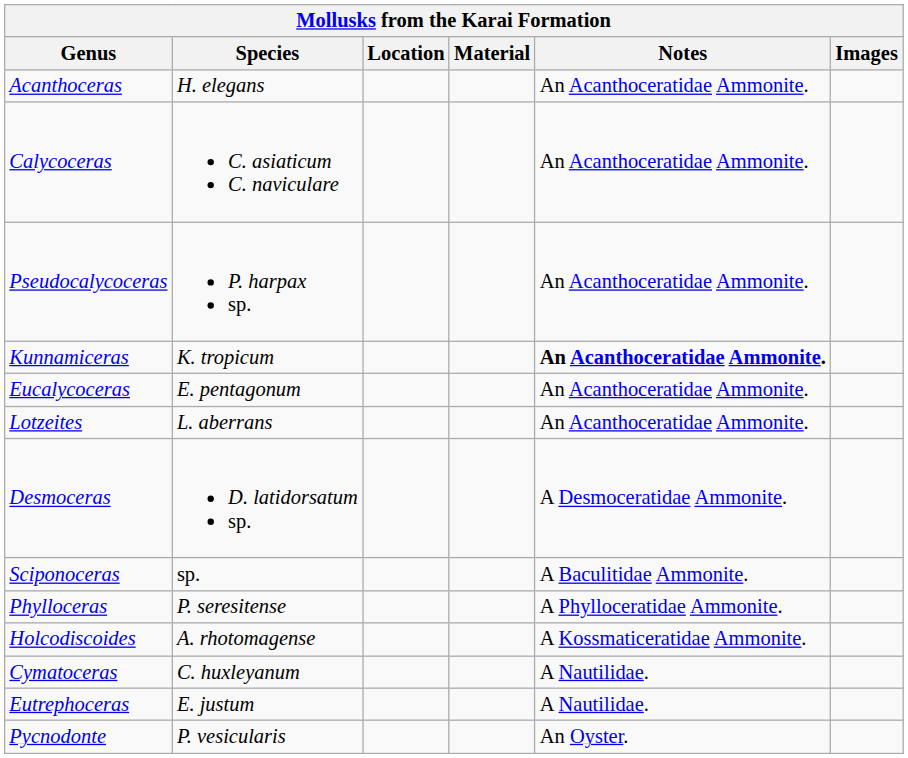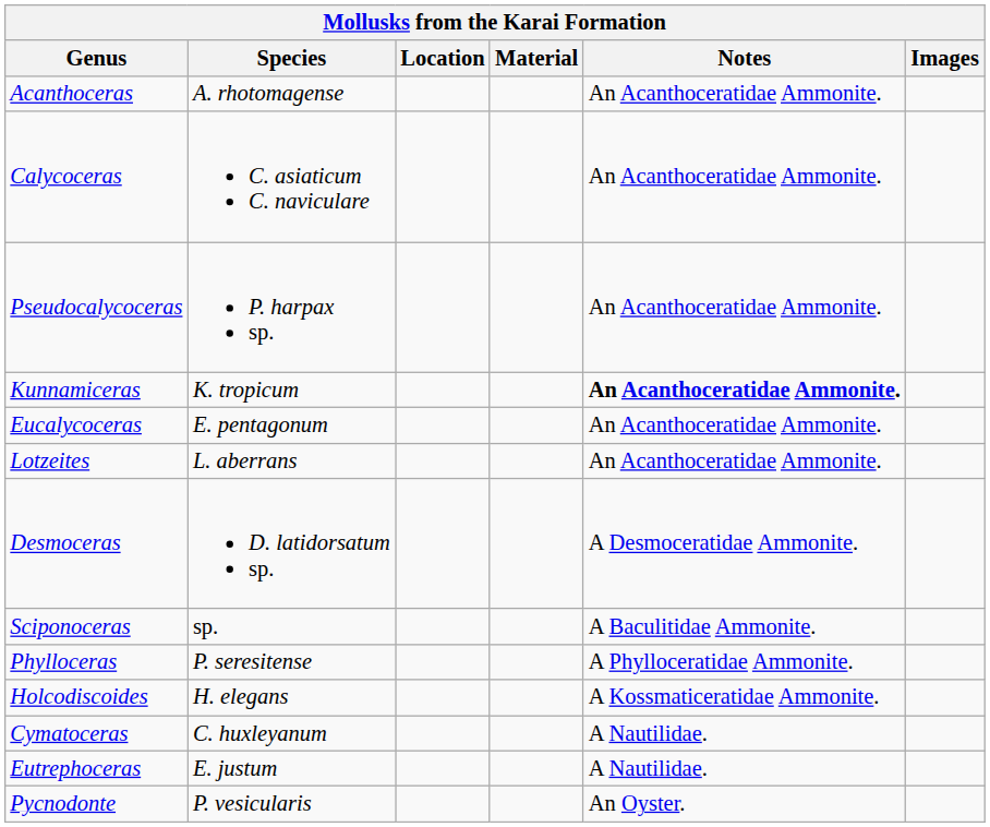Acanthoceras | Species: H. elegans -> A. rhotomagense
Holcodiscoides | Species: A. rhotomagense -> H. elegans
